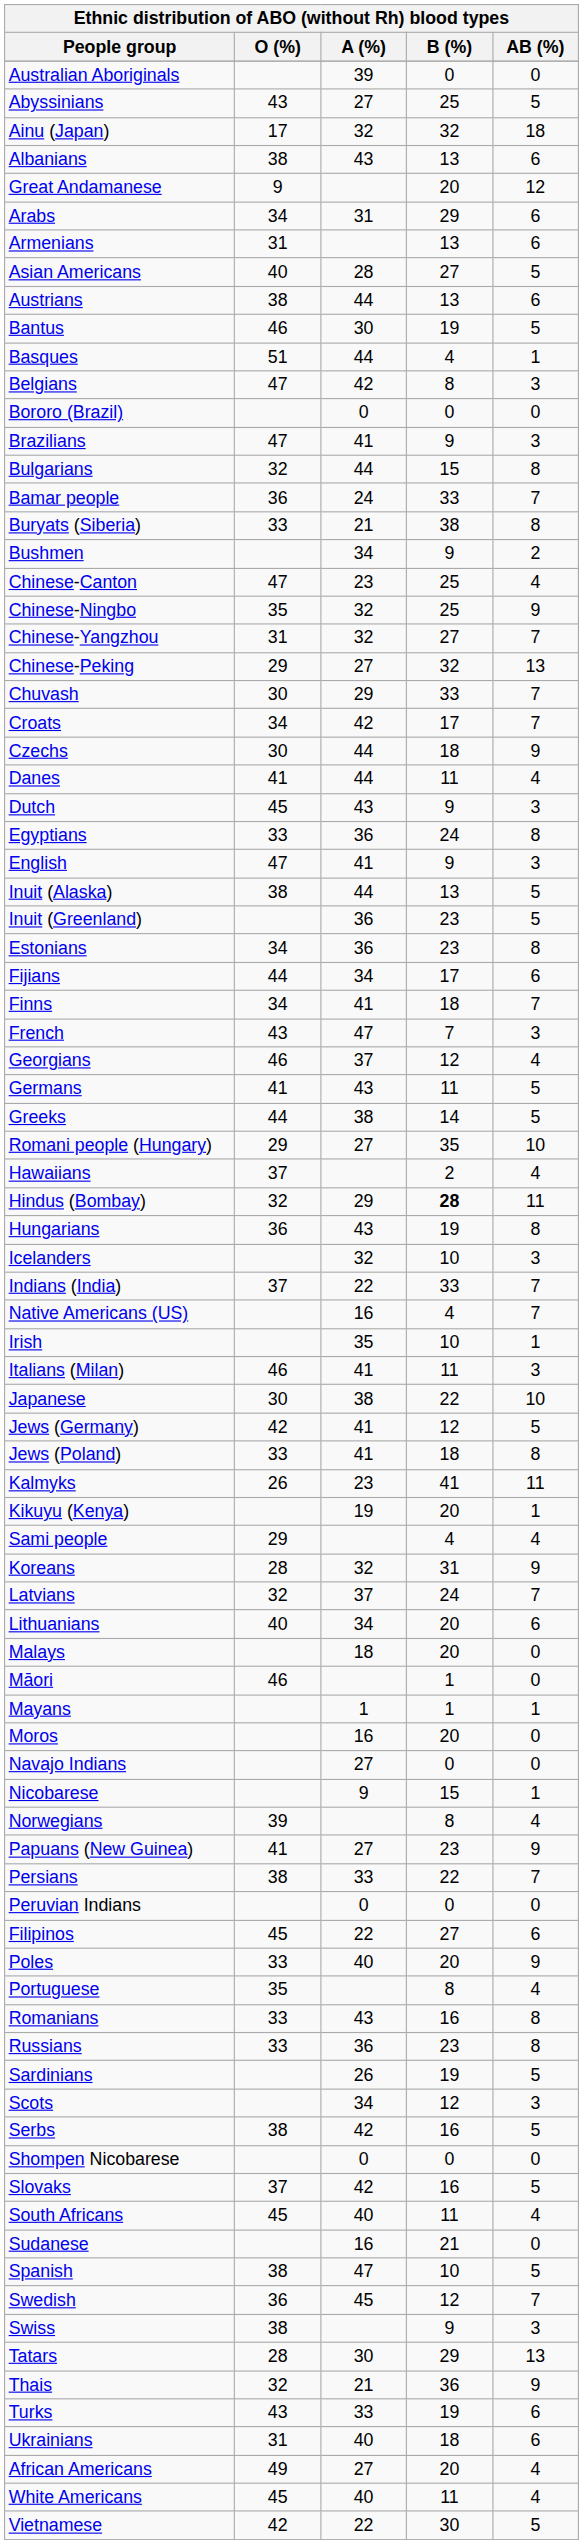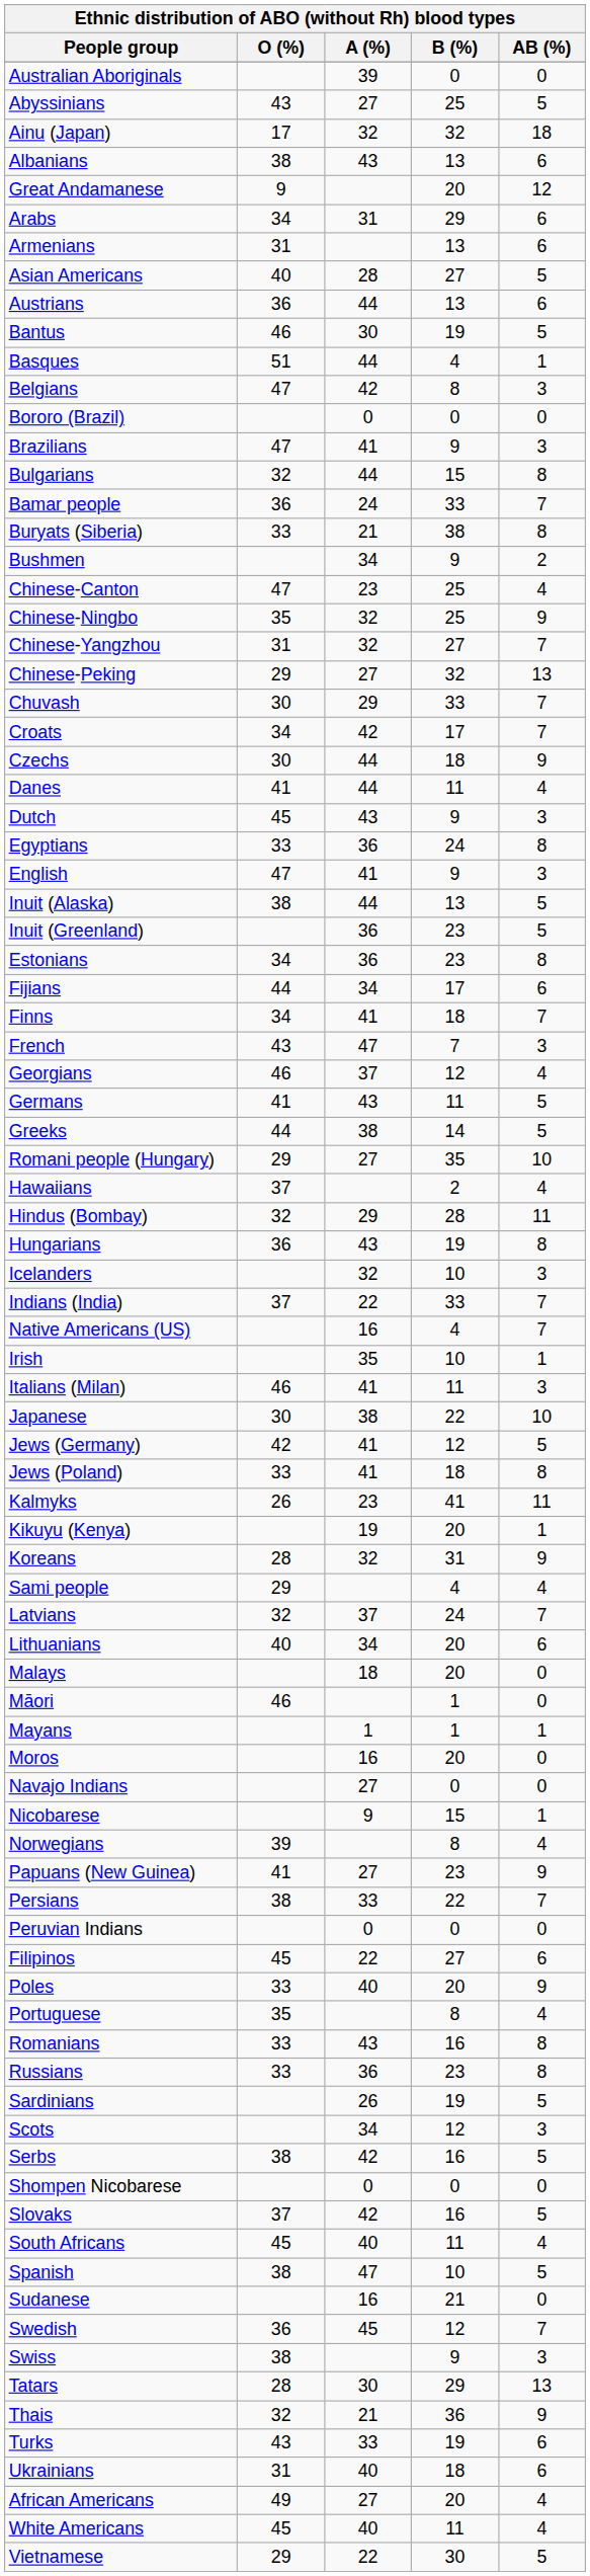Austrians | O (%): 38 -> 36
Hindus (Bombay) | B (%): bold -> normal
rows swapped: Koreans <-> Sami people
rows swapped: Spanish <-> Sudanese
Vietnamese | O (%): 42 -> 29
